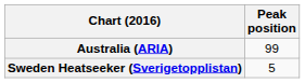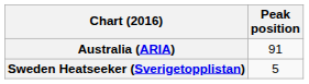Australia (ARIA) | Peak position: 99 -> 91
